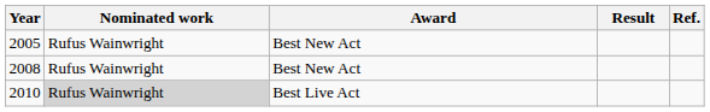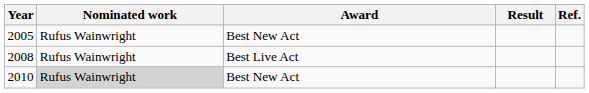2008 | Award: Best New Act -> Best Live Act
2010 | Award: Best Live Act -> Best New Act
